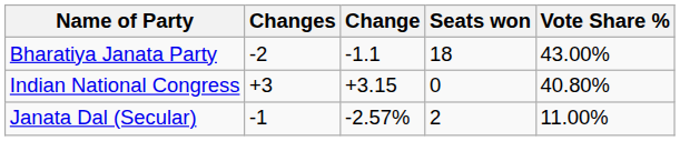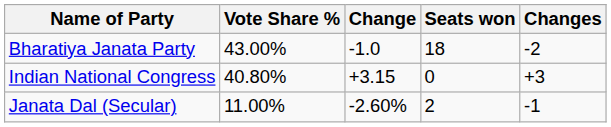columns swapped: Vote Share % <-> Changes
Bharatiya Janata Party | Change: -1.1 -> -1.0
Janata Dal (Secular) | Change: -2.57% -> -2.60%
